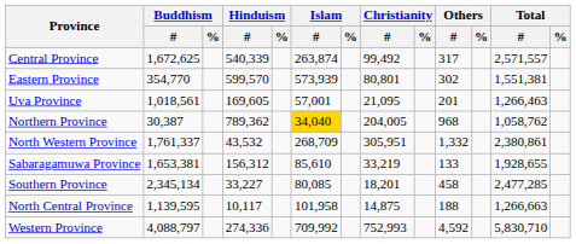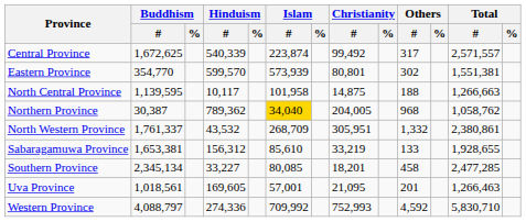Central Province | Islam / #: 263,874 -> 223,874
rows swapped: North Central Province <-> Uva Province
